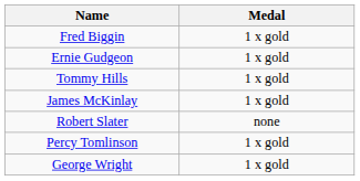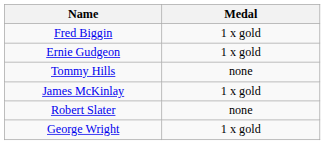Tommy Hills | Medal: 1 x gold -> none
- row: Percy Tomlinson | 1 x gold
